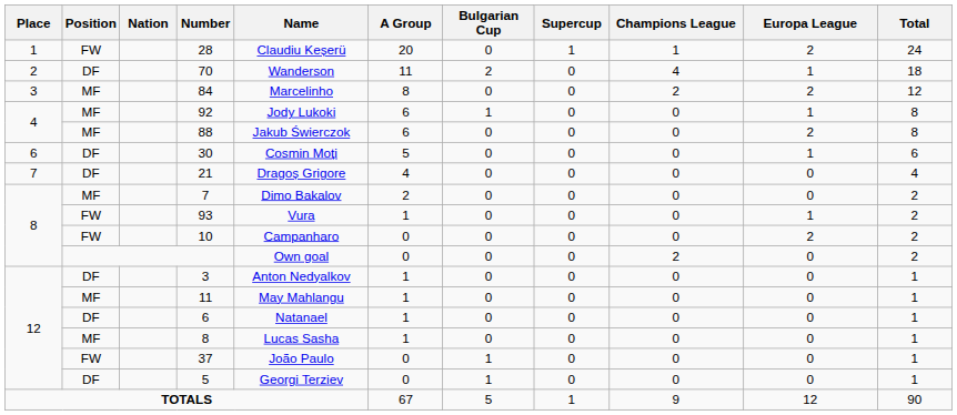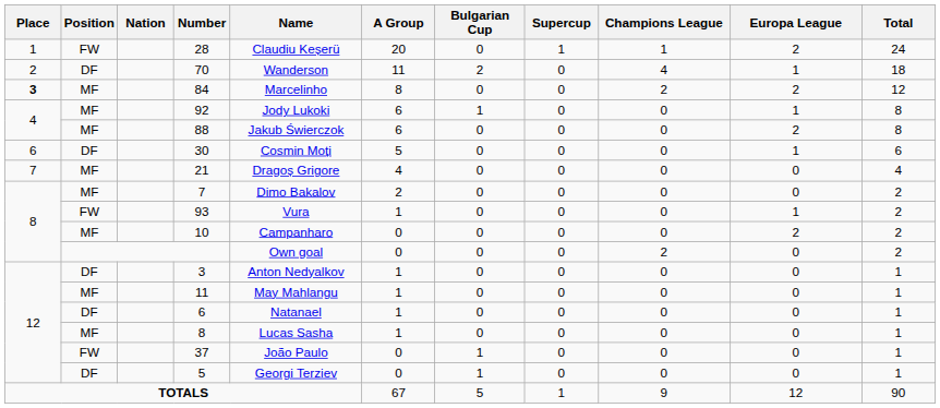84 | Place: normal -> bold
21 | Position: DF -> MF
10 | Position: FW -> MF
